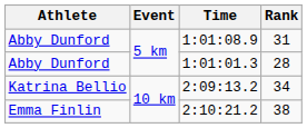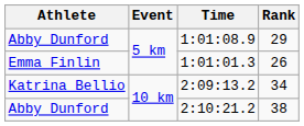1:01:08.9 | Rank: 31 -> 29
1:01:01.3 | Athlete: Abby Dunford -> Emma Finlin
1:01:01.3 | Rank: 28 -> 26
2:10:21.2 | Athlete: Emma Finlin -> Abby Dunford
